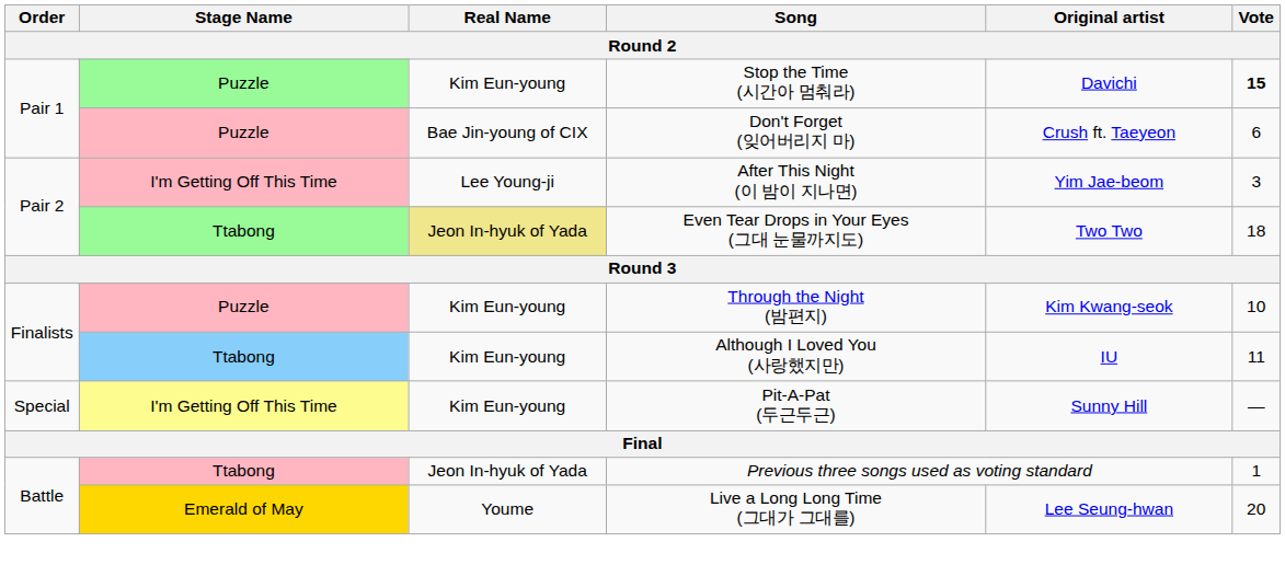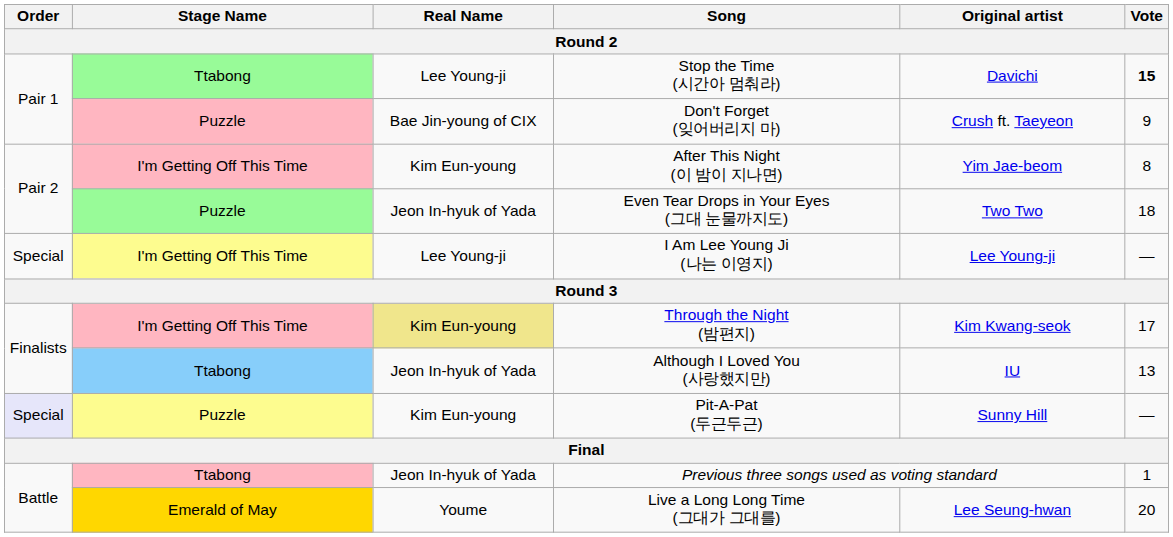Stop the Time (시간아 멈춰라) | Stage Name: Puzzle -> Ttabong
Stop the Time (시간아 멈춰라) | Real Name: Kim Eun-young -> Lee Young-ji
Don't Forget (잊어버리지 마) | Vote: 6 -> 9
After This Night (이 밤이 지나면) | Real Name: Lee Young-ji -> Kim Eun-young
After This Night (이 밤이 지나면) | Vote: 3 -> 8
Even Tear Drops in Your Eyes (그대 눈물까지도) | Stage Name: Ttabong -> Puzzle
Even Tear Drops in Your Eyes (그대 눈물까지도) | Real Name: khaki background -> no background
+ row: Special | I'm Getting Off This Time | Lee Young-ji | I Am Lee Young Ji (나는 이영지) | Lee Young-ji | —
Through the Night (밤편지) | Stage Name: Puzzle -> I'm Getting Off This Time
Through the Night (밤편지) | Real Name: no background -> khaki background
Through the Night (밤편지) | Vote: 10 -> 17
Although I Loved You (사랑했지만) | Real Name: Kim Eun-young -> Jeon In-hyuk of Yada
Although I Loved You (사랑했지만) | Vote: 11 -> 13
Pit-A-Pat (두근두근) | Order: no background -> lavender background
Pit-A-Pat (두근두근) | Stage Name: I'm Getting Off This Time -> Puzzle
